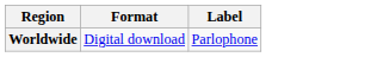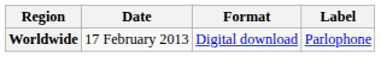+ column: Date | 17 February 2013
